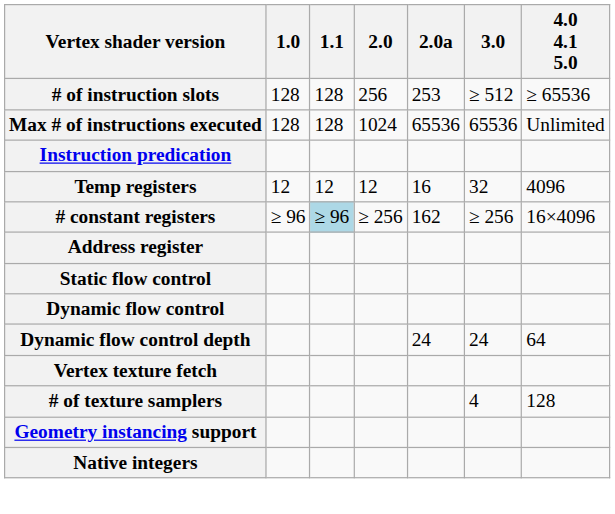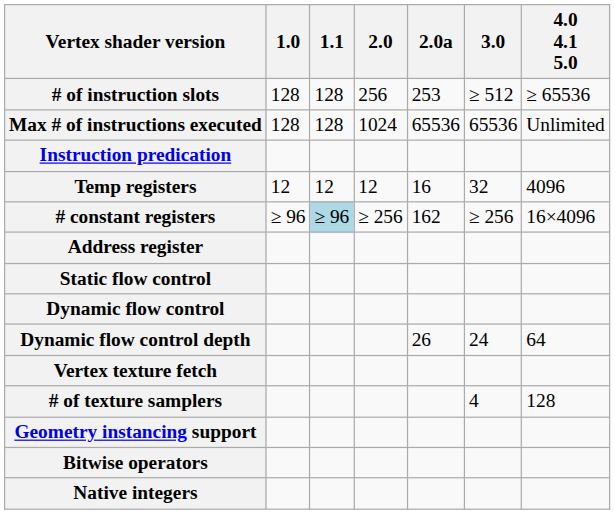Dynamic flow control depth | 2.0a: 24 -> 26
+ row: Bitwise operators
